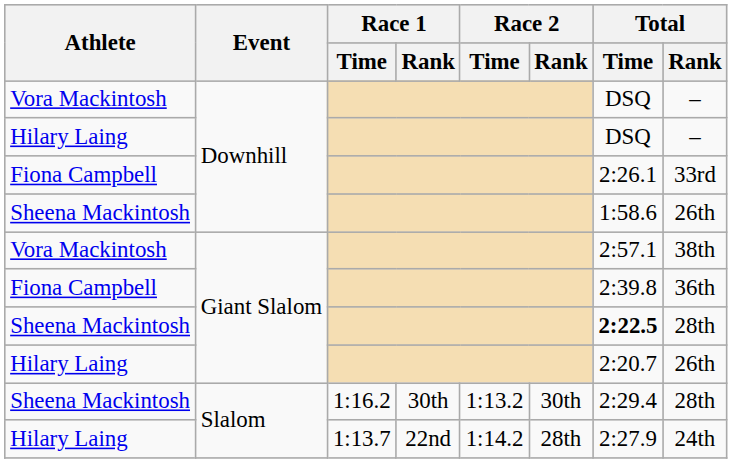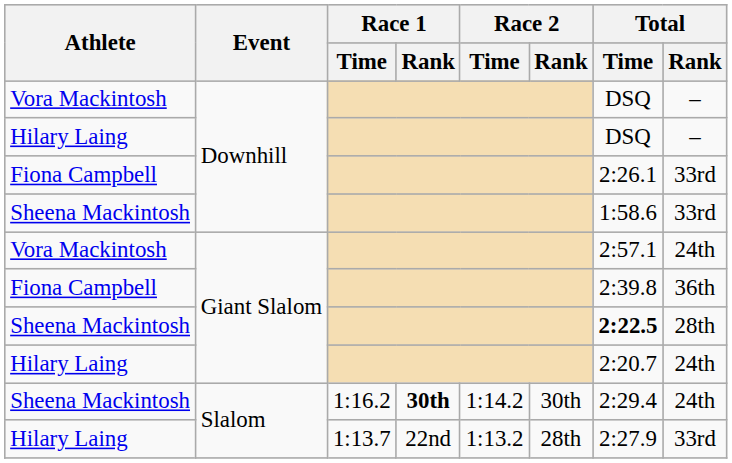Sheena Mackintosh / Downhill | Total / Rank: 26th -> 33rd
Vora Mackintosh / Giant Slalom | Total / Rank: 38th -> 24th
Hilary Laing / Giant Slalom | Total / Rank: 26th -> 24th
Sheena Mackintosh / Slalom | Race 1 / Rank: normal -> bold
Sheena Mackintosh / Slalom | Race 2 / Time: 1:13.2 -> 1:14.2
Sheena Mackintosh / Slalom | Total / Rank: 28th -> 24th
Hilary Laing / Slalom | Race 2 / Time: 1:14.2 -> 1:13.2
Hilary Laing / Slalom | Total / Rank: 24th -> 33rd
